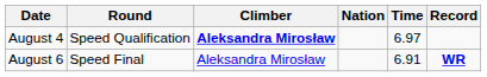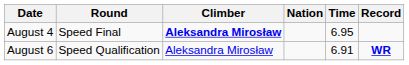August 4 | Round: Speed Qualification -> Speed Final
August 4 | Time: 6.97 -> 6.95
August 6 | Round: Speed Final -> Speed Qualification
